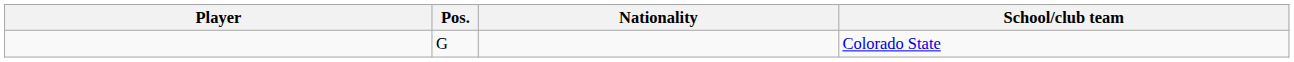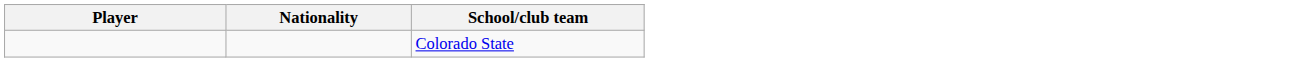- column: Pos. | G
